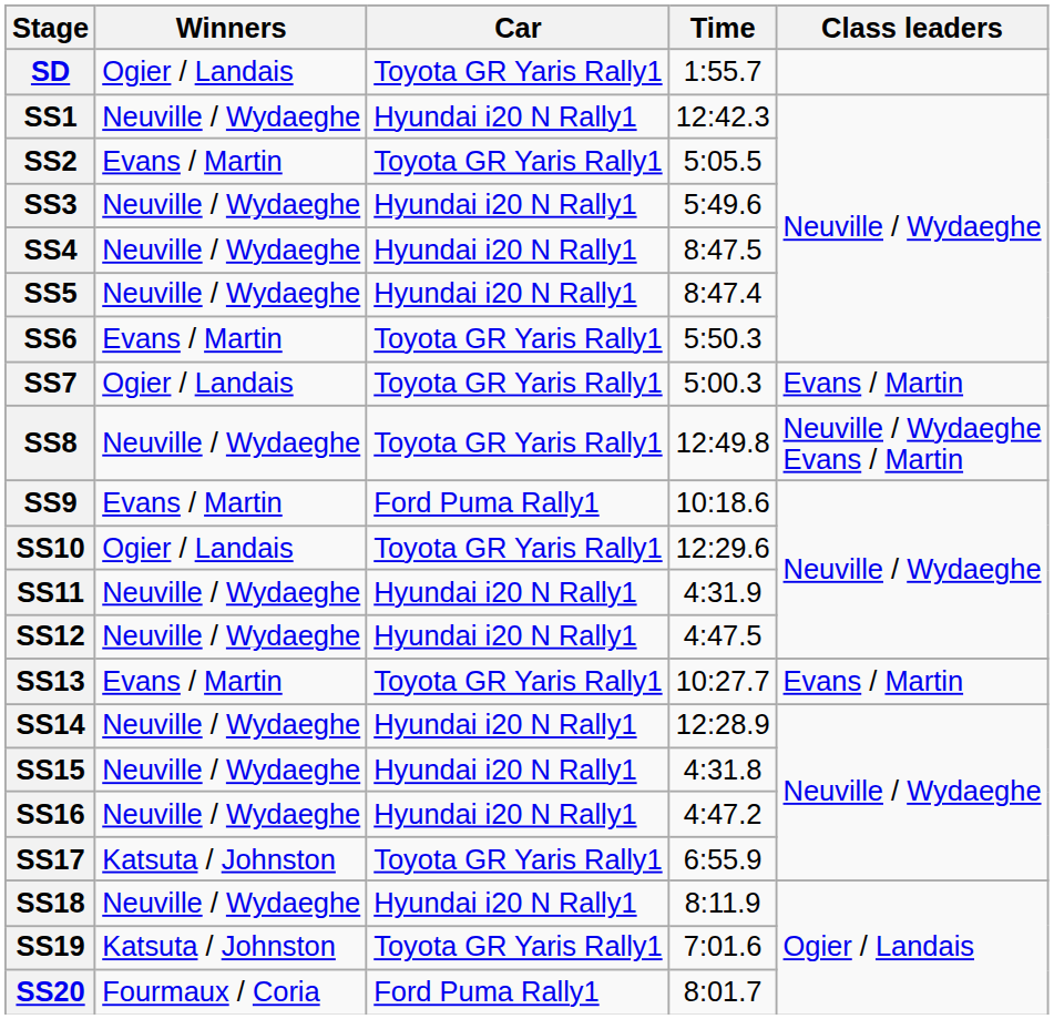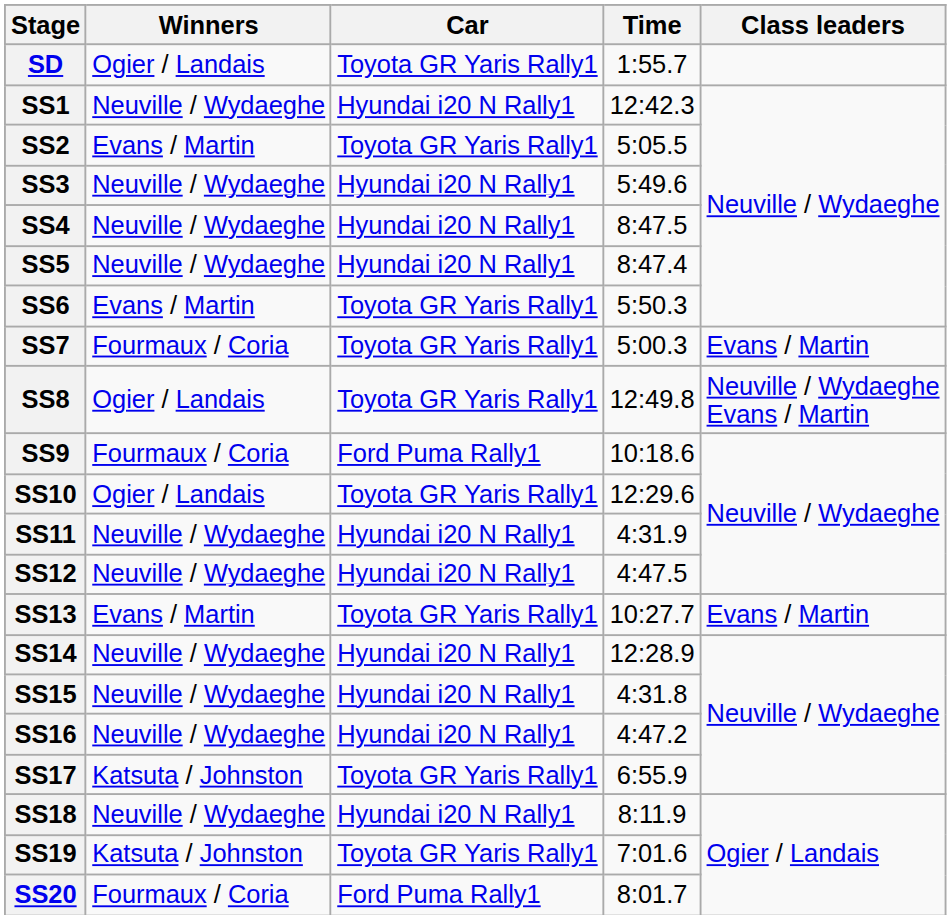SS7 | Winners: Ogier / Landais -> Fourmaux / Coria
SS8 | Winners: Neuville / Wydaeghe -> Ogier / Landais
SS9 | Winners: Evans / Martin -> Fourmaux / Coria
